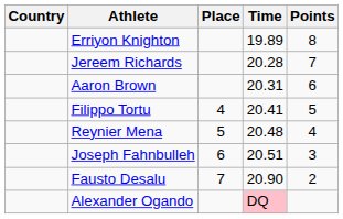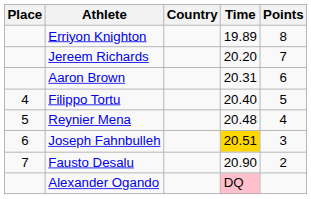columns swapped: Place <-> Country
Jereem Richards | Time: 20.28 -> 20.20
Filippo Tortu | Time: 20.41 -> 20.40
Joseph Fahnbulleh | Time: no background -> gold background
